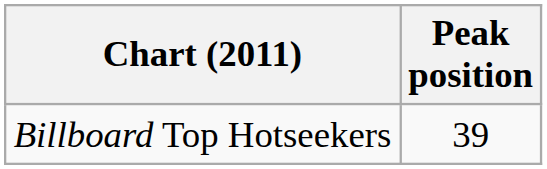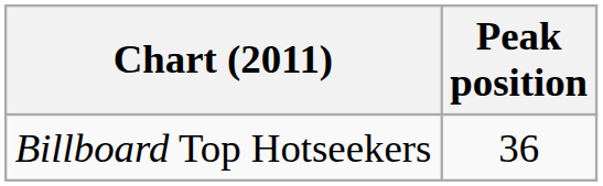Billboard Top Hotseekers | Peak position: 39 -> 36
